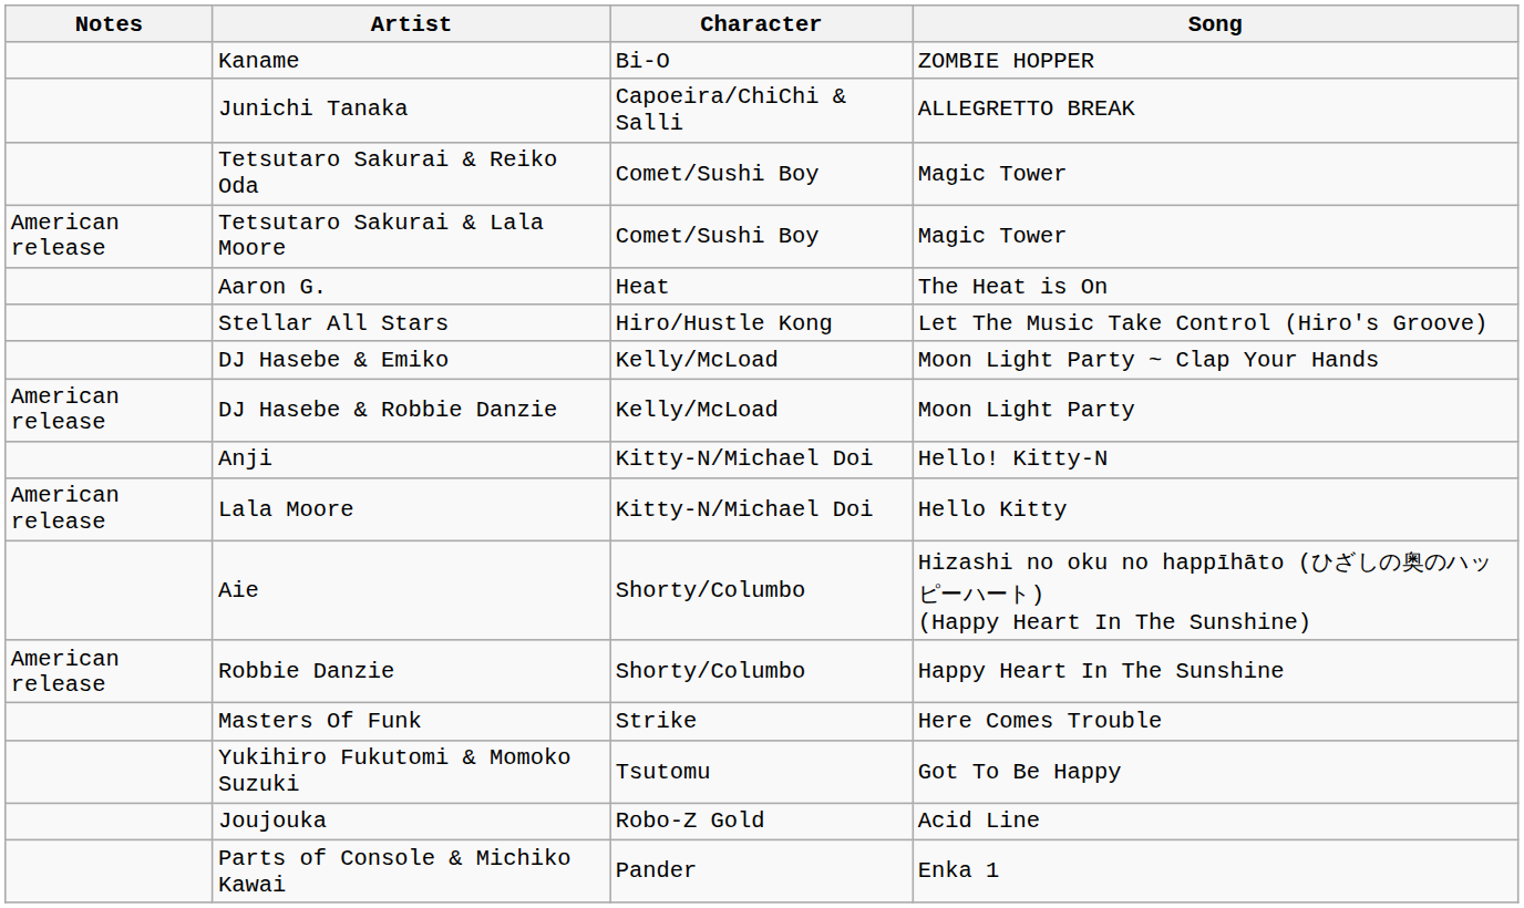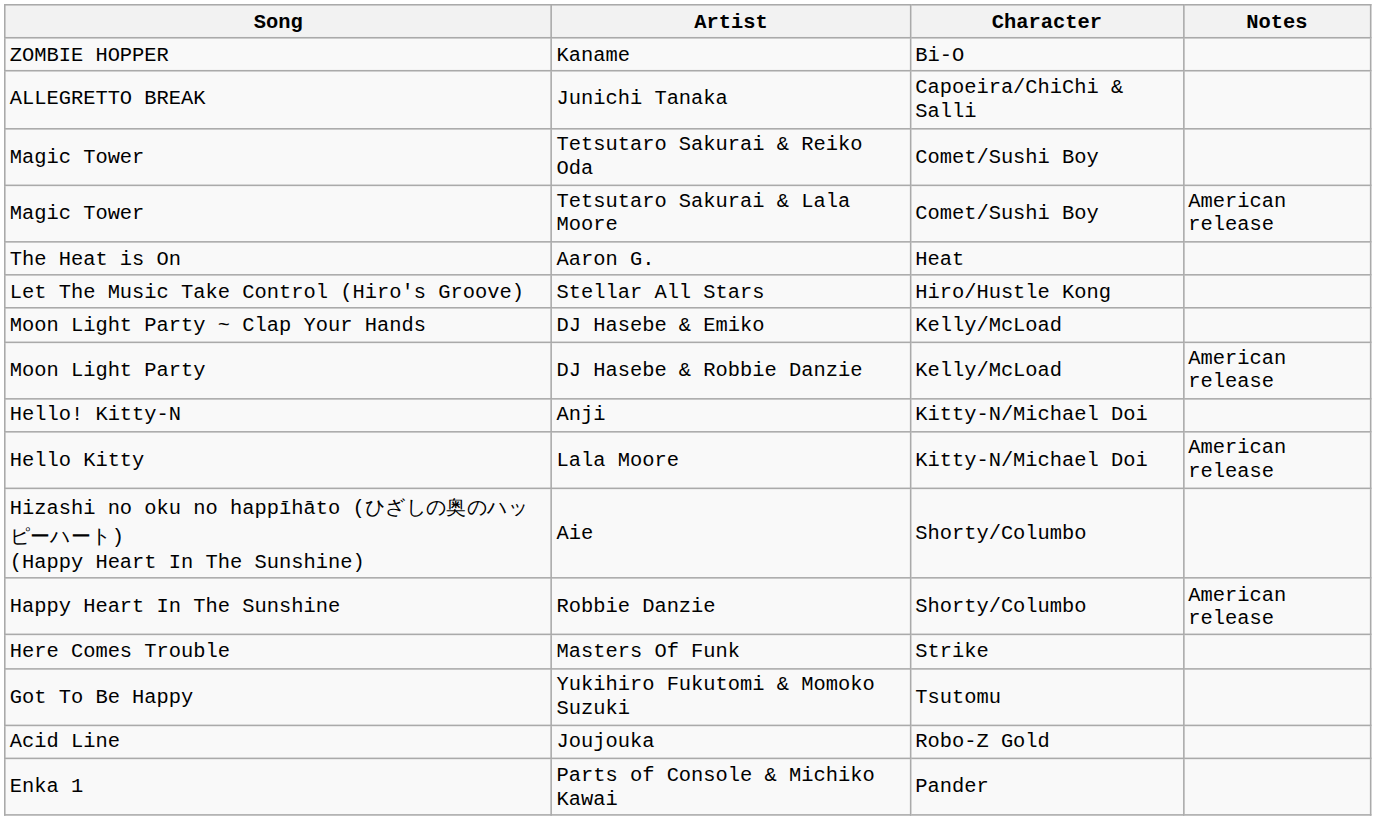columns swapped: Song <-> Notes
